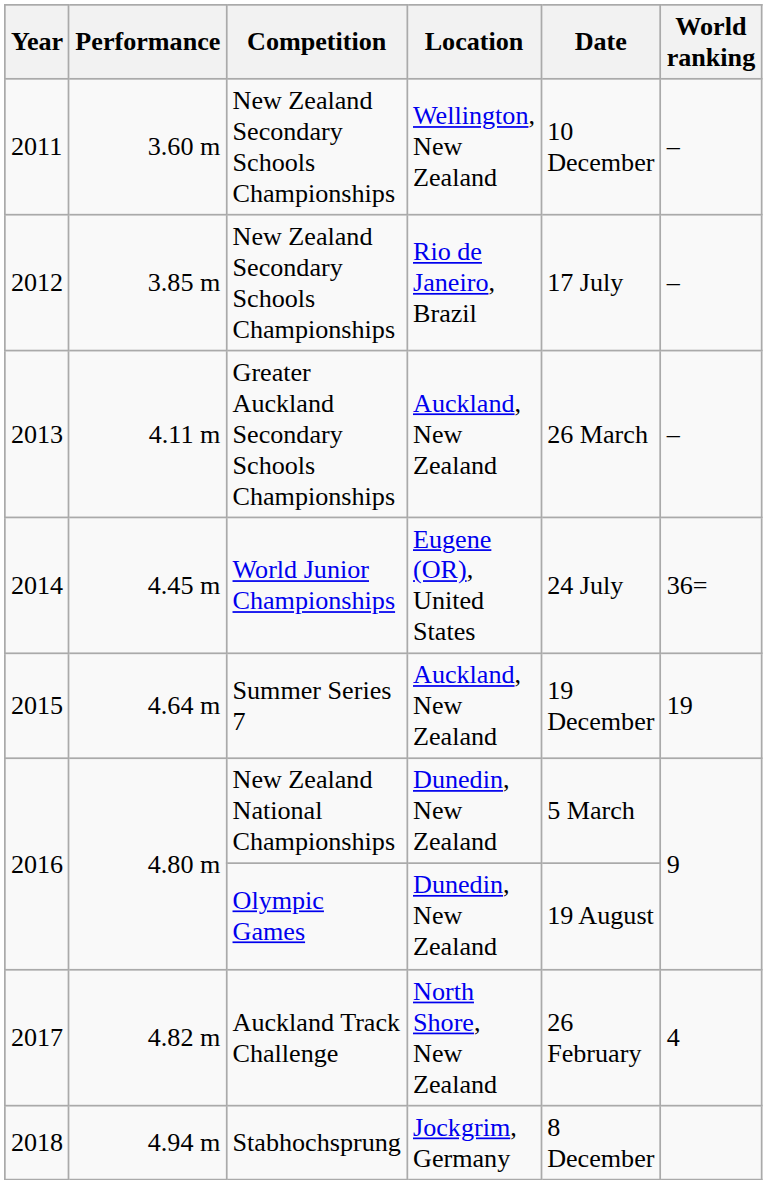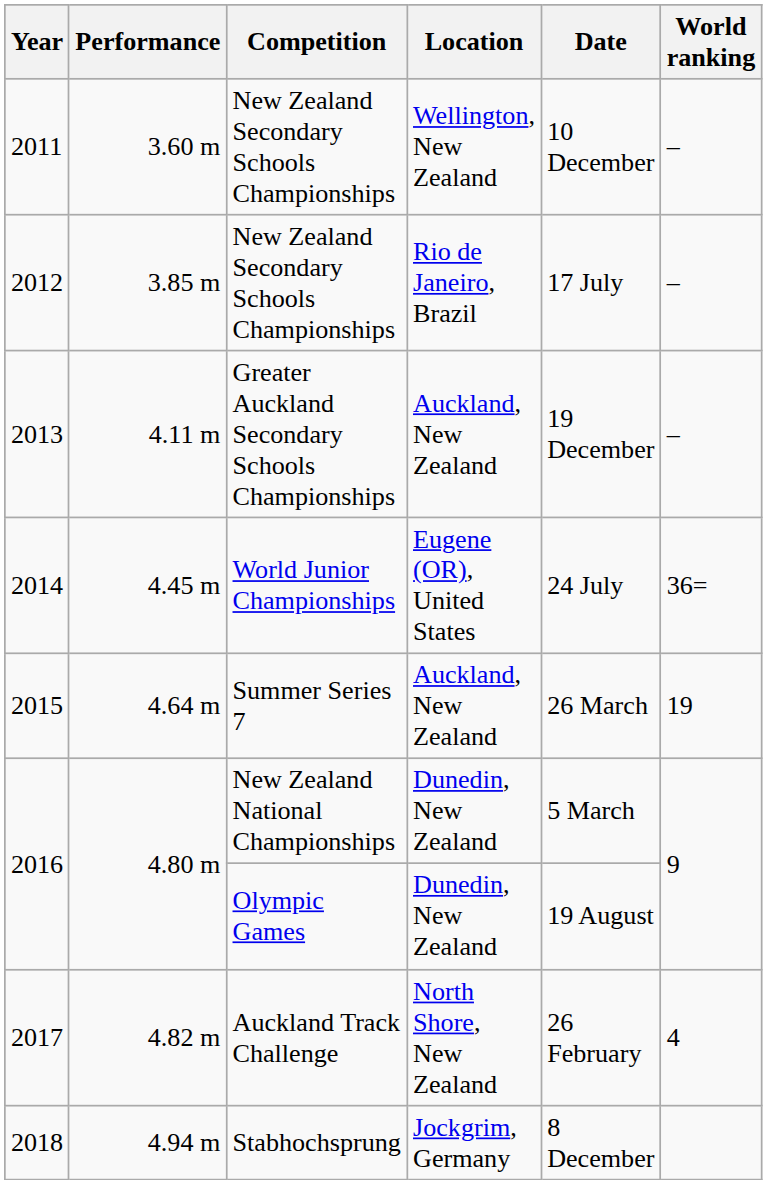2013 | Date: 26 March -> 19 December
2015 | Date: 19 December -> 26 March
